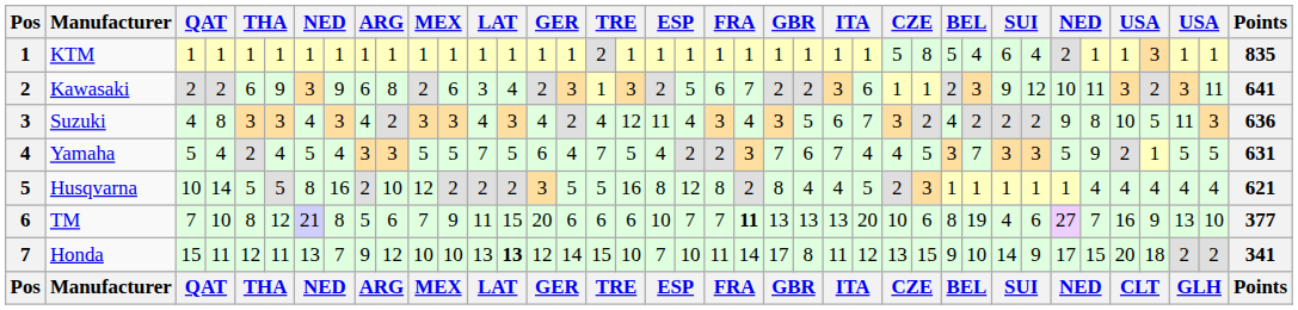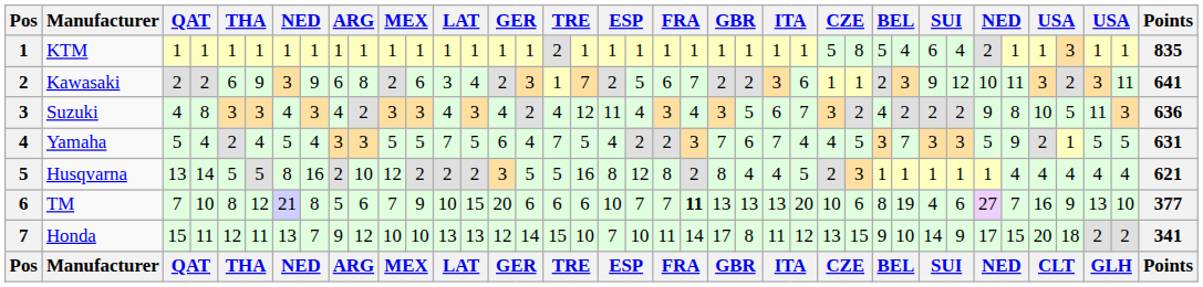Kawasaki | column 18: 3 -> 7
Husqvarna | column 3: 10 -> 13
TM | column 13: 11 -> 10
Honda | column 14: bold -> normal
